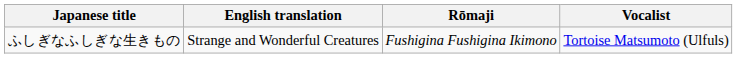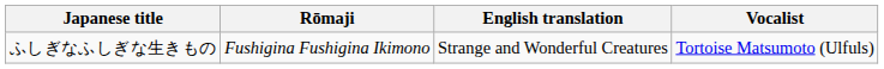columns swapped: Rōmaji <-> English translation
